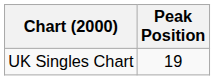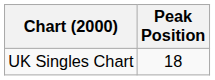UK Singles Chart | Peak Position: 19 -> 18
